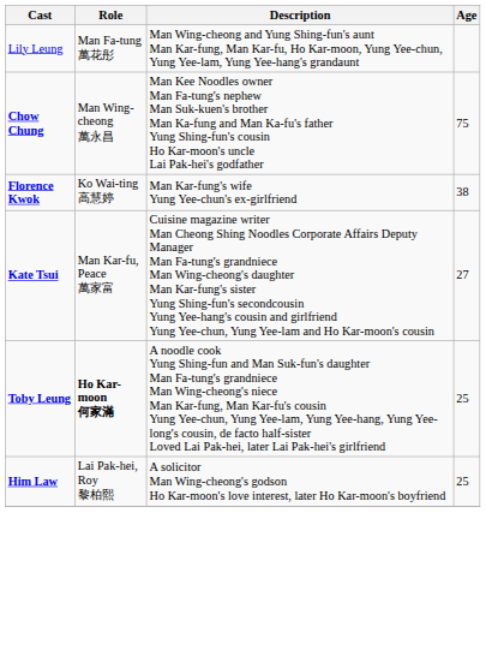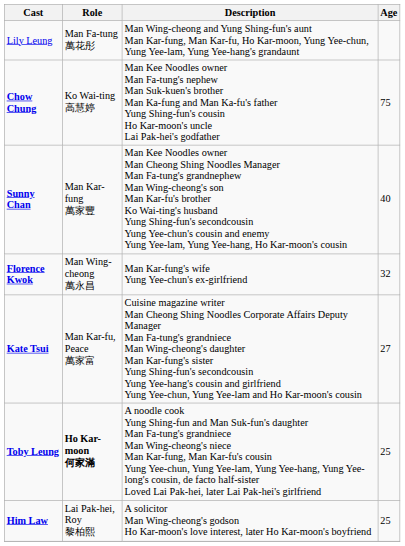Chow Chung | Role: Man Wing-cheong 萬永昌 -> Ko Wai-ting 高慧婷
+ row: Sunny Chan | Man Kar-fung 萬家豐 | Man Kee Noodles owner Man Cheong Shing Noodles Manager Man Fa-tung's grandnephew Man Wing-cheong's son Man Kar-fu's brother Ko Wai-ting's husband Yung Shing-fun's secondcousin Yung Yee-chun's cousin and enemy Yung Yee-lam, Yung Yee-hang, Ho Kar-moon's cousin | 40
Florence Kwok | Role: Ko Wai-ting 高慧婷 -> Man Wing-cheong 萬永昌
Florence Kwok | Age: 38 -> 32
